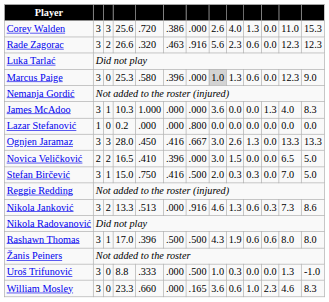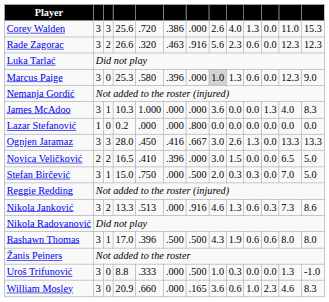Stefan Birčević | column 6: .416 -> .000
William Mosley | column 4: 23.3 -> 20.9
